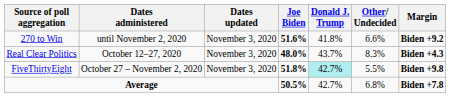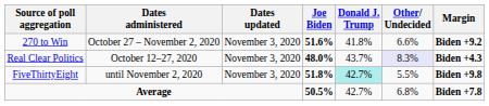270 to Win | Dates administered: until November 2, 2020 -> October 27 – November 2, 2020
Real Clear Politics | Other/ Undecided: no background -> lavender background
FiveThirtyEight | Dates administered: October 27 – November 2, 2020 -> until November 2, 2020
